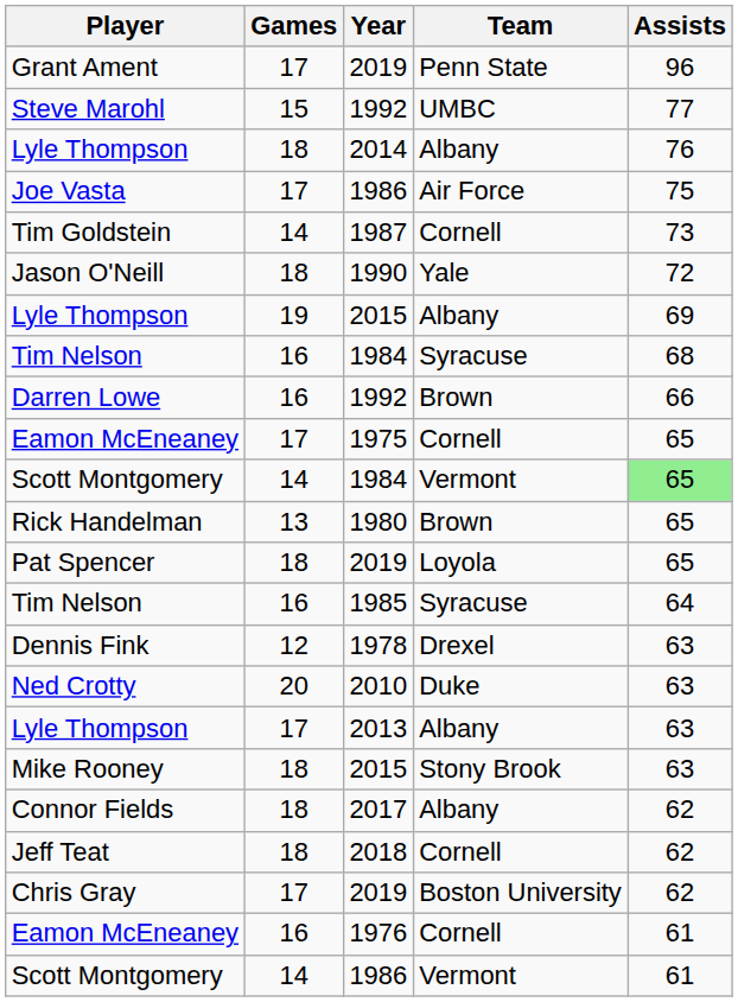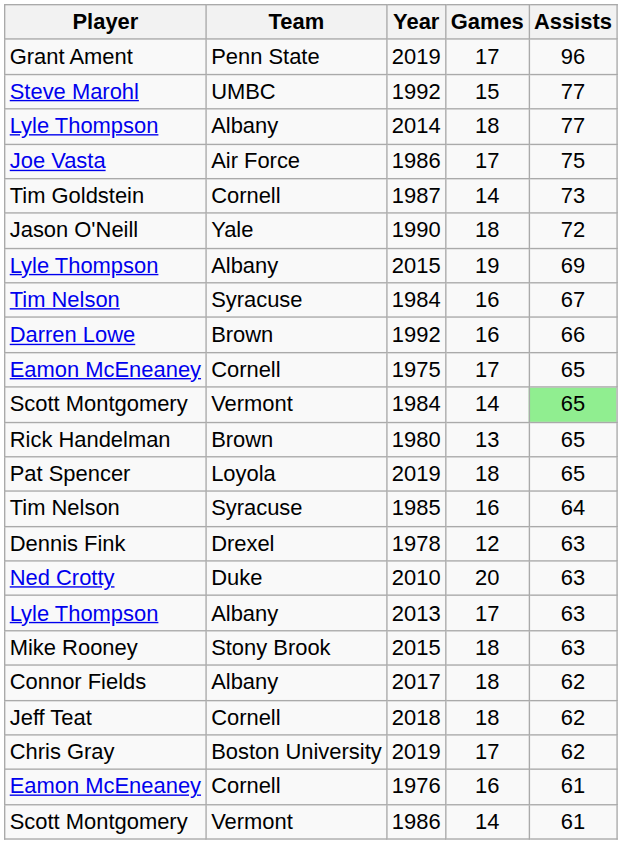columns swapped: Team <-> Games
Lyle Thompson / 2014 | Assists: 76 -> 77
Tim Nelson / 1984 | Assists: 68 -> 67
